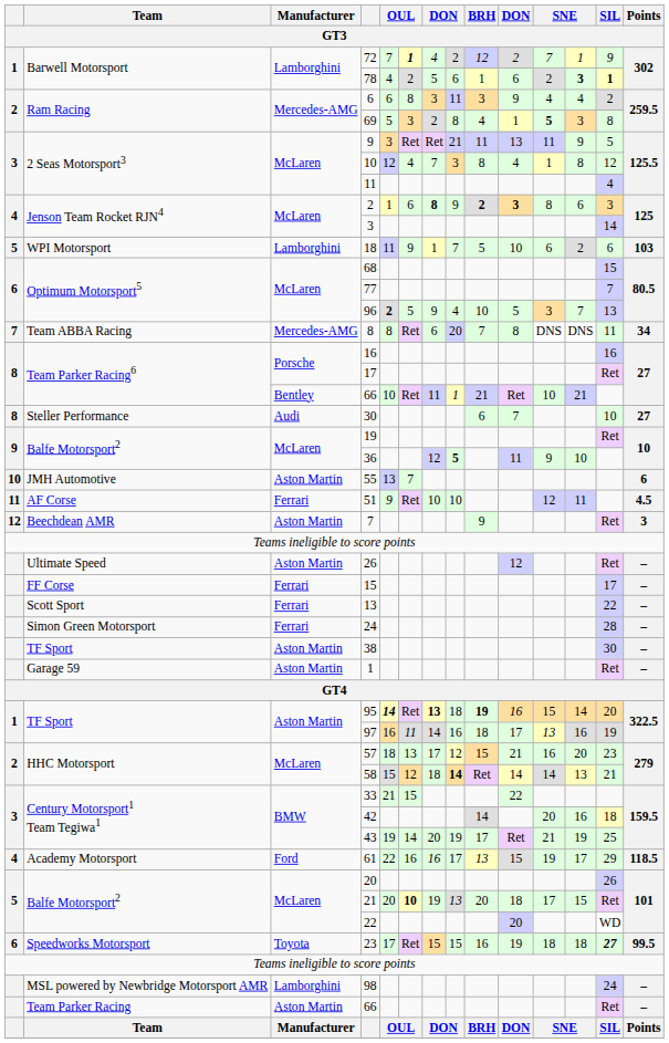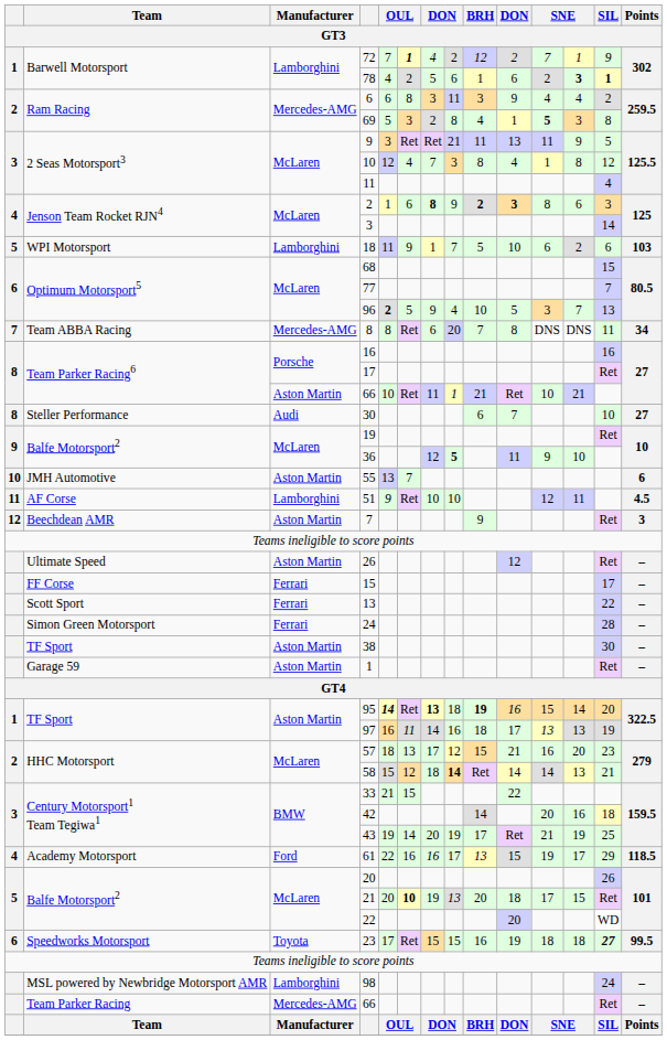Team Parker Racing6 / 66 | Manufacturer: Bentley -> Aston Martin
51 | Manufacturer: Ferrari -> Lamborghini
97 | column 12: 16 -> 13
Team Parker Racing / 66 | Manufacturer: Aston Martin -> Mercedes-AMG
